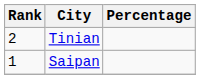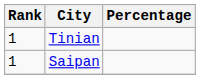Tinian | Rank: 2 -> 1
